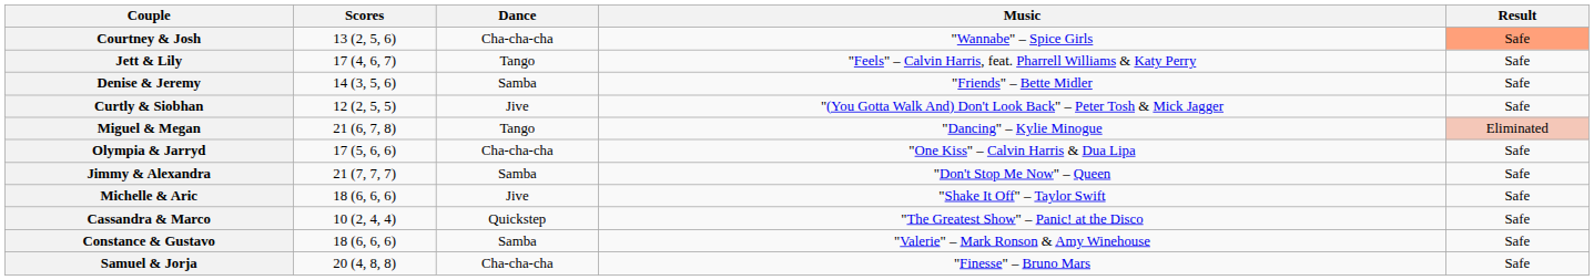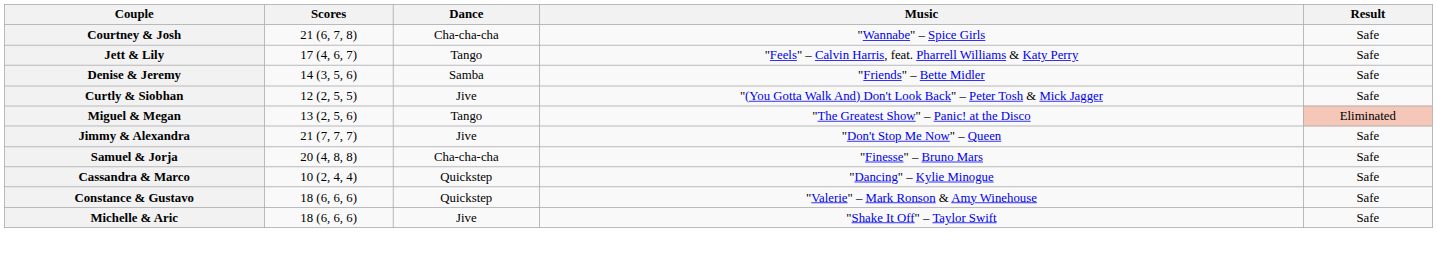Courtney & Josh | Scores: 13 (2, 5, 6) -> 21 (6, 7, 8)
Courtney & Josh | Result: lightsalmon background -> no background
Miguel & Megan | Scores: 21 (6, 7, 8) -> 13 (2, 5, 6)
Miguel & Megan | Music: "Dancing" – Kylie Minogue -> "The Greatest Show" – Panic! at the Disco
- row: Olympia & Jarryd | 17 (5, 6, 6) | Cha-cha-cha | "One Kiss" – Calvin Harris & Dua Lipa | Safe
Jimmy & Alexandra | Dance: Samba -> Jive
rows swapped: Michelle & Aric <-> Samuel & Jorja
Cassandra & Marco | Music: "The Greatest Show" – Panic! at the Disco -> "Dancing" – Kylie Minogue
Constance & Gustavo | Dance: Samba -> Quickstep
